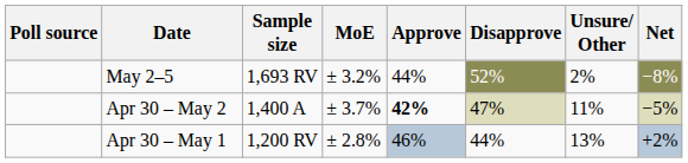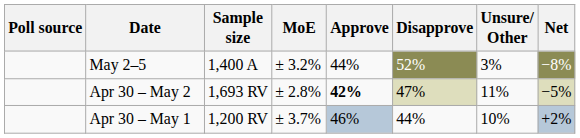May 2–5 | Sample size: 1,693 RV -> 1,400 A
May 2–5 | Unsure/ Other: 2% -> 3%
Apr 30 – May 2 | Sample size: 1,400 A -> 1,693 RV
Apr 30 – May 2 | MoE: ± 3.7% -> ± 2.8%
Apr 30 – May 1 | MoE: ± 2.8% -> ± 3.7%
Apr 30 – May 1 | Unsure/ Other: 13% -> 10%
